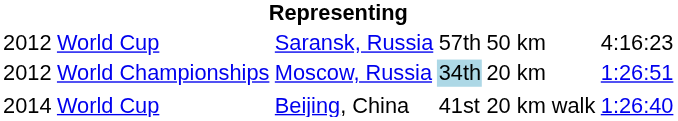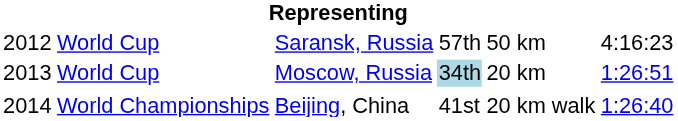Moscow, Russia | column 1: 2012 -> 2013
Moscow, Russia | column 2: World Championships -> World Cup
Beijing, China | column 2: World Cup -> World Championships
